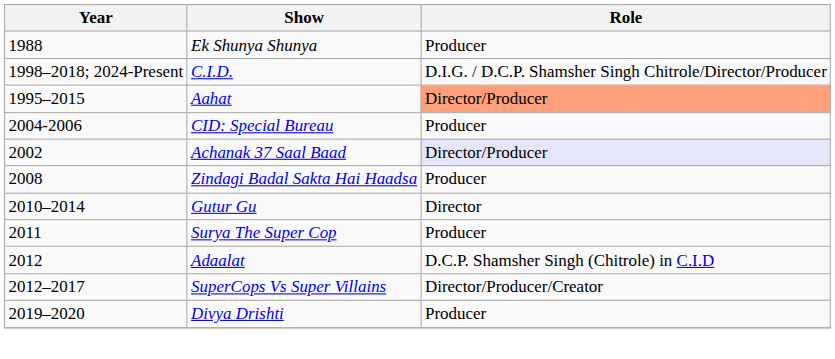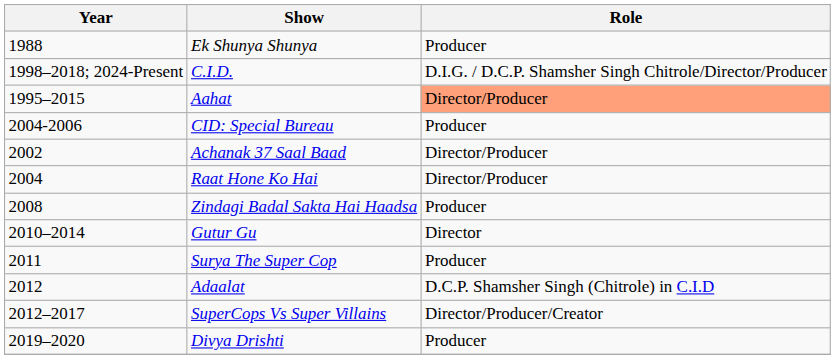Achanak 37 Saal Baad | Role: lavender background -> no background
+ row: 2004 | Raat Hone Ko Hai | Director/Producer
